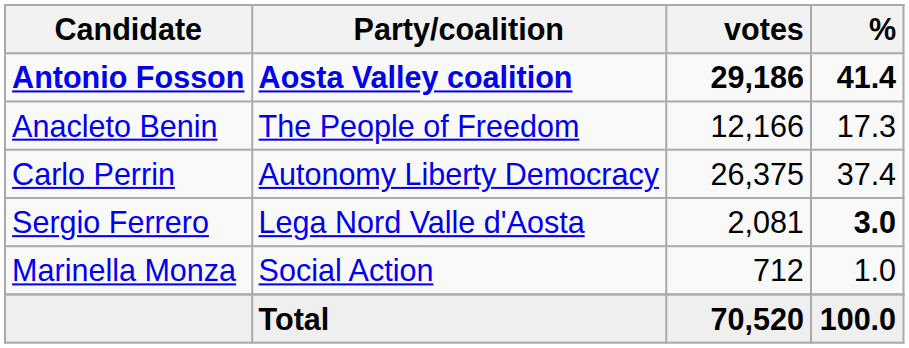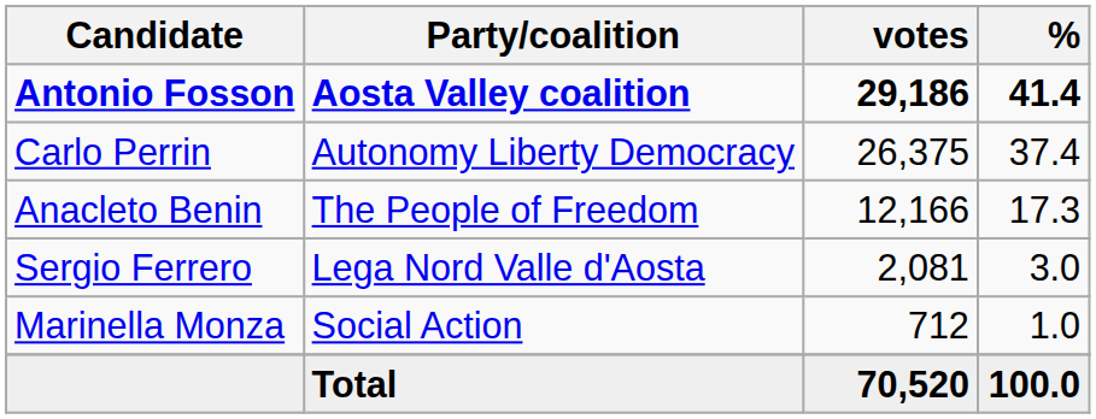rows swapped: Carlo Perrin <-> Anacleto Benin
Sergio Ferrero | %: bold -> normal
